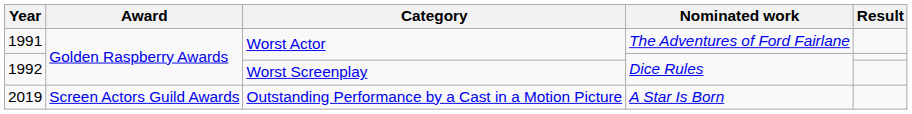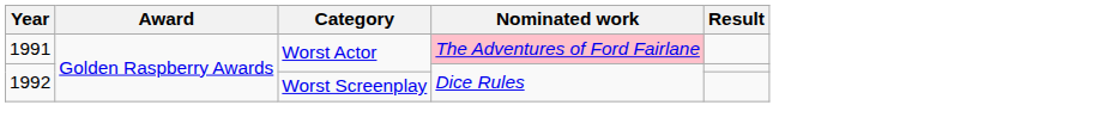1991 | Nominated work: no background -> pink background
- row: 2019 | Screen Actors Guild Awards | Outstanding Performance by a Cast in a Motion Picture | A Star Is Born
